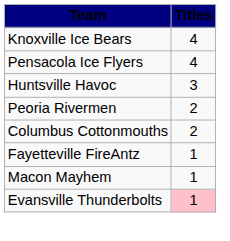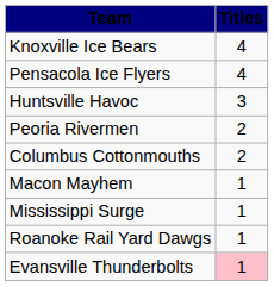- row: Fayetteville FireAntz | 1
+ row: Mississippi Surge | 1
+ row: Roanoke Rail Yard Dawgs | 1
